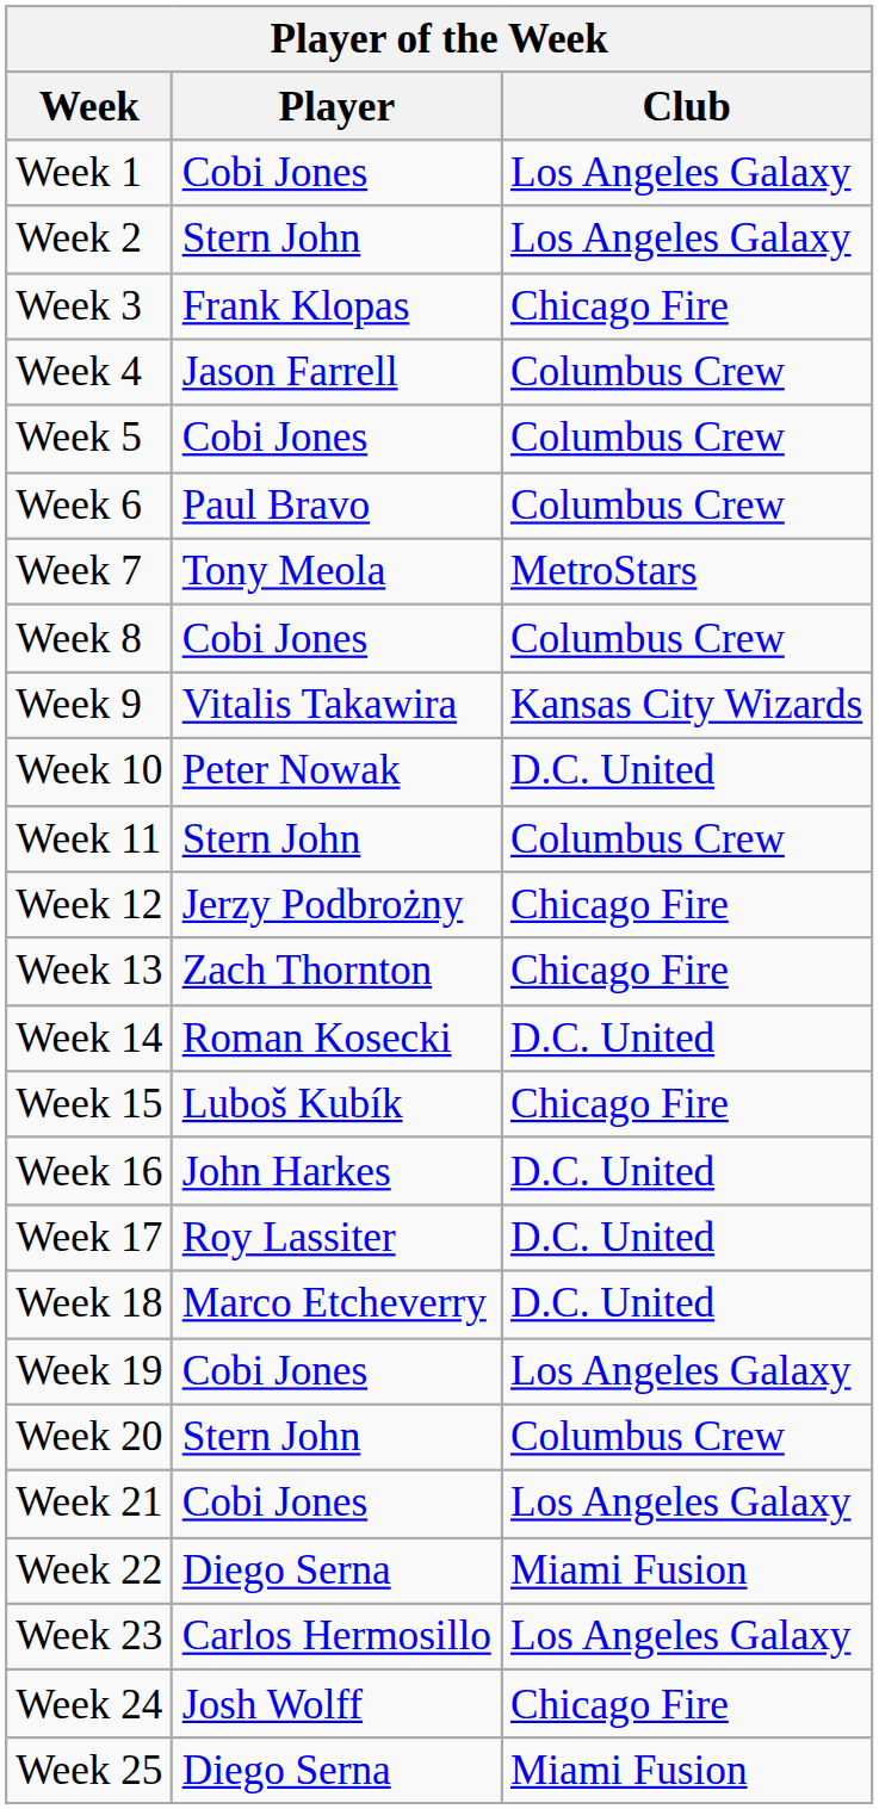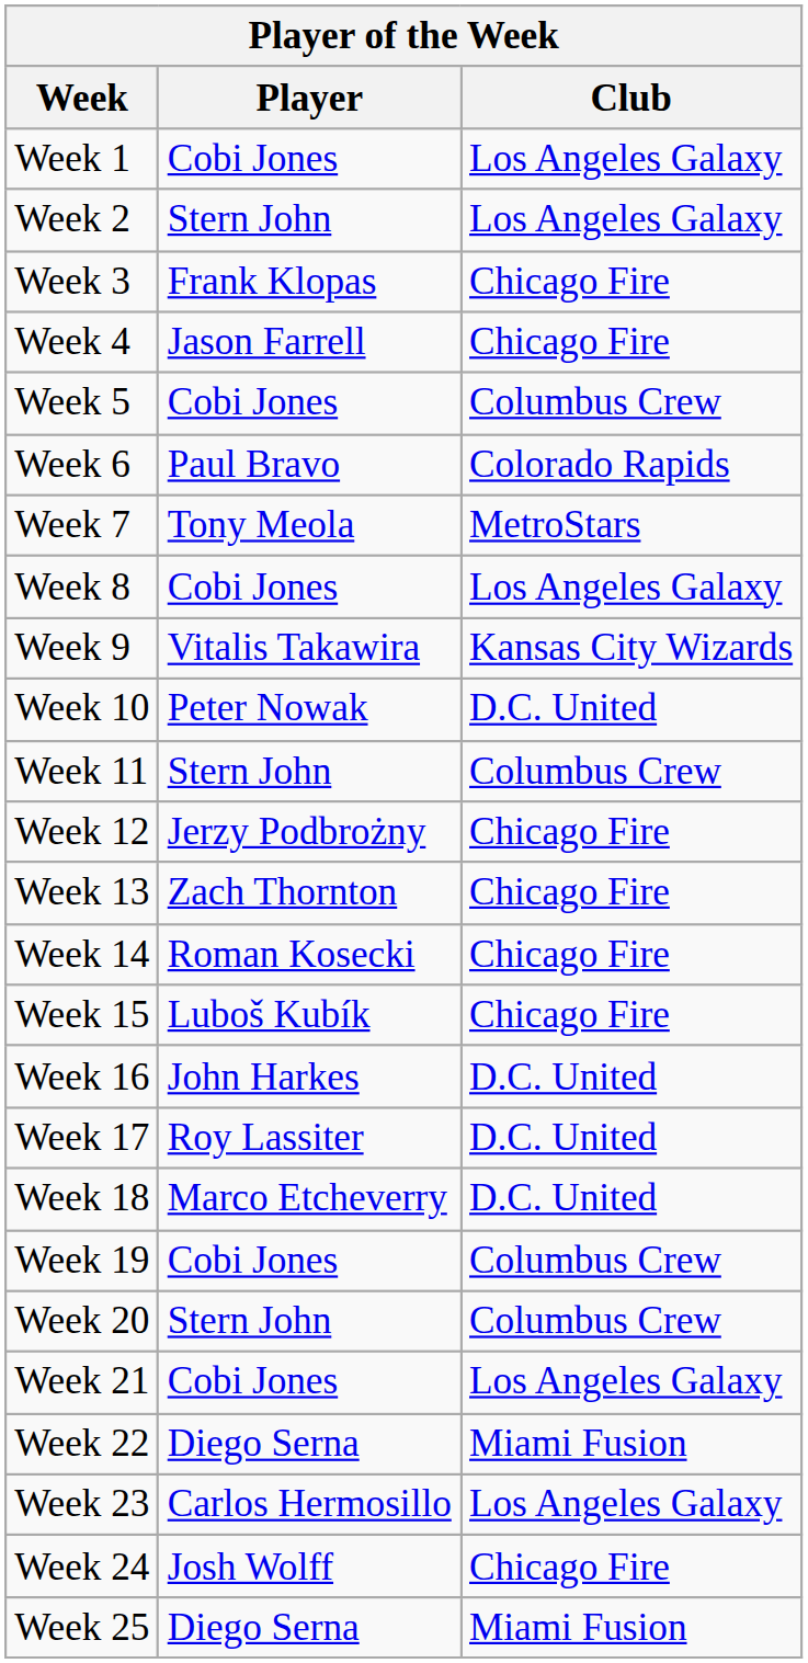Week 4 | Club: Columbus Crew -> Chicago Fire
Week 6 | Club: Columbus Crew -> Colorado Rapids
Week 8 | Club: Columbus Crew -> Los Angeles Galaxy
Week 14 | Club: D.C. United -> Chicago Fire
Week 19 | Club: Los Angeles Galaxy -> Columbus Crew
